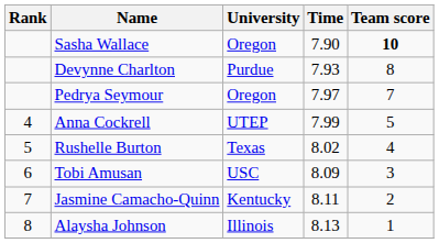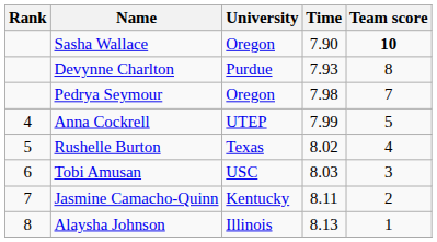Pedrya Seymour | Time: 7.97 -> 7.98
Tobi Amusan | Time: 8.09 -> 8.03
